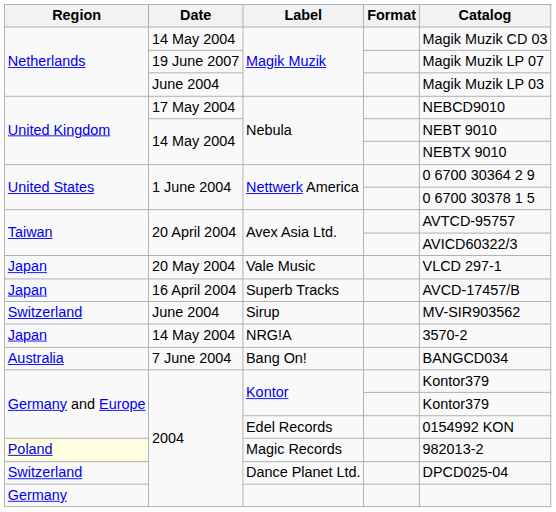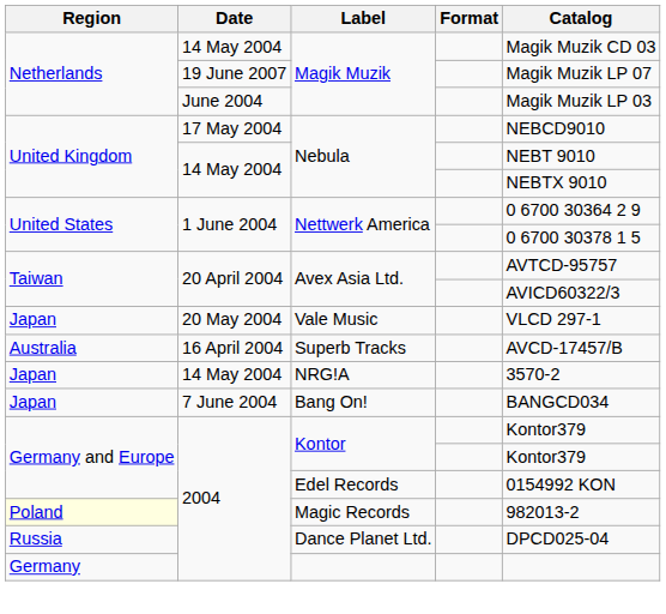Superb Tracks | Region: Japan -> Australia
- row: Switzerland | June 2004 | Sirup | MV-SIR903562
Bang On! | Region: Australia -> Japan
Dance Planet Ltd. | Region: Switzerland -> Russia
